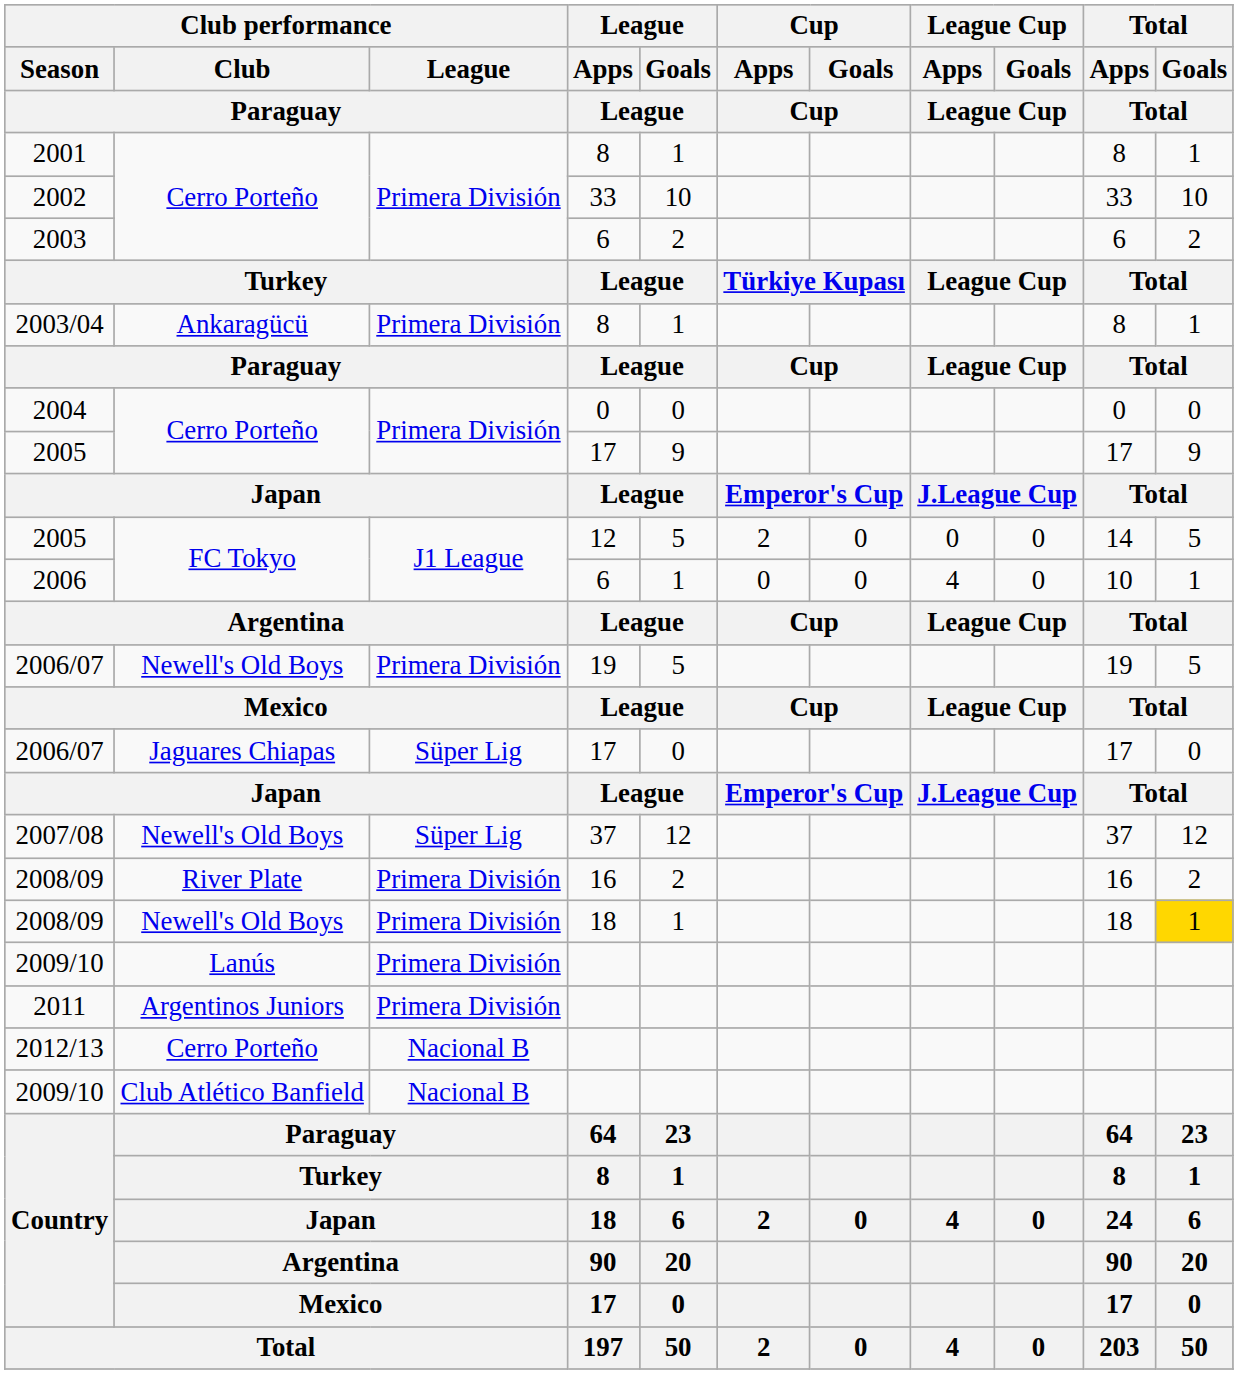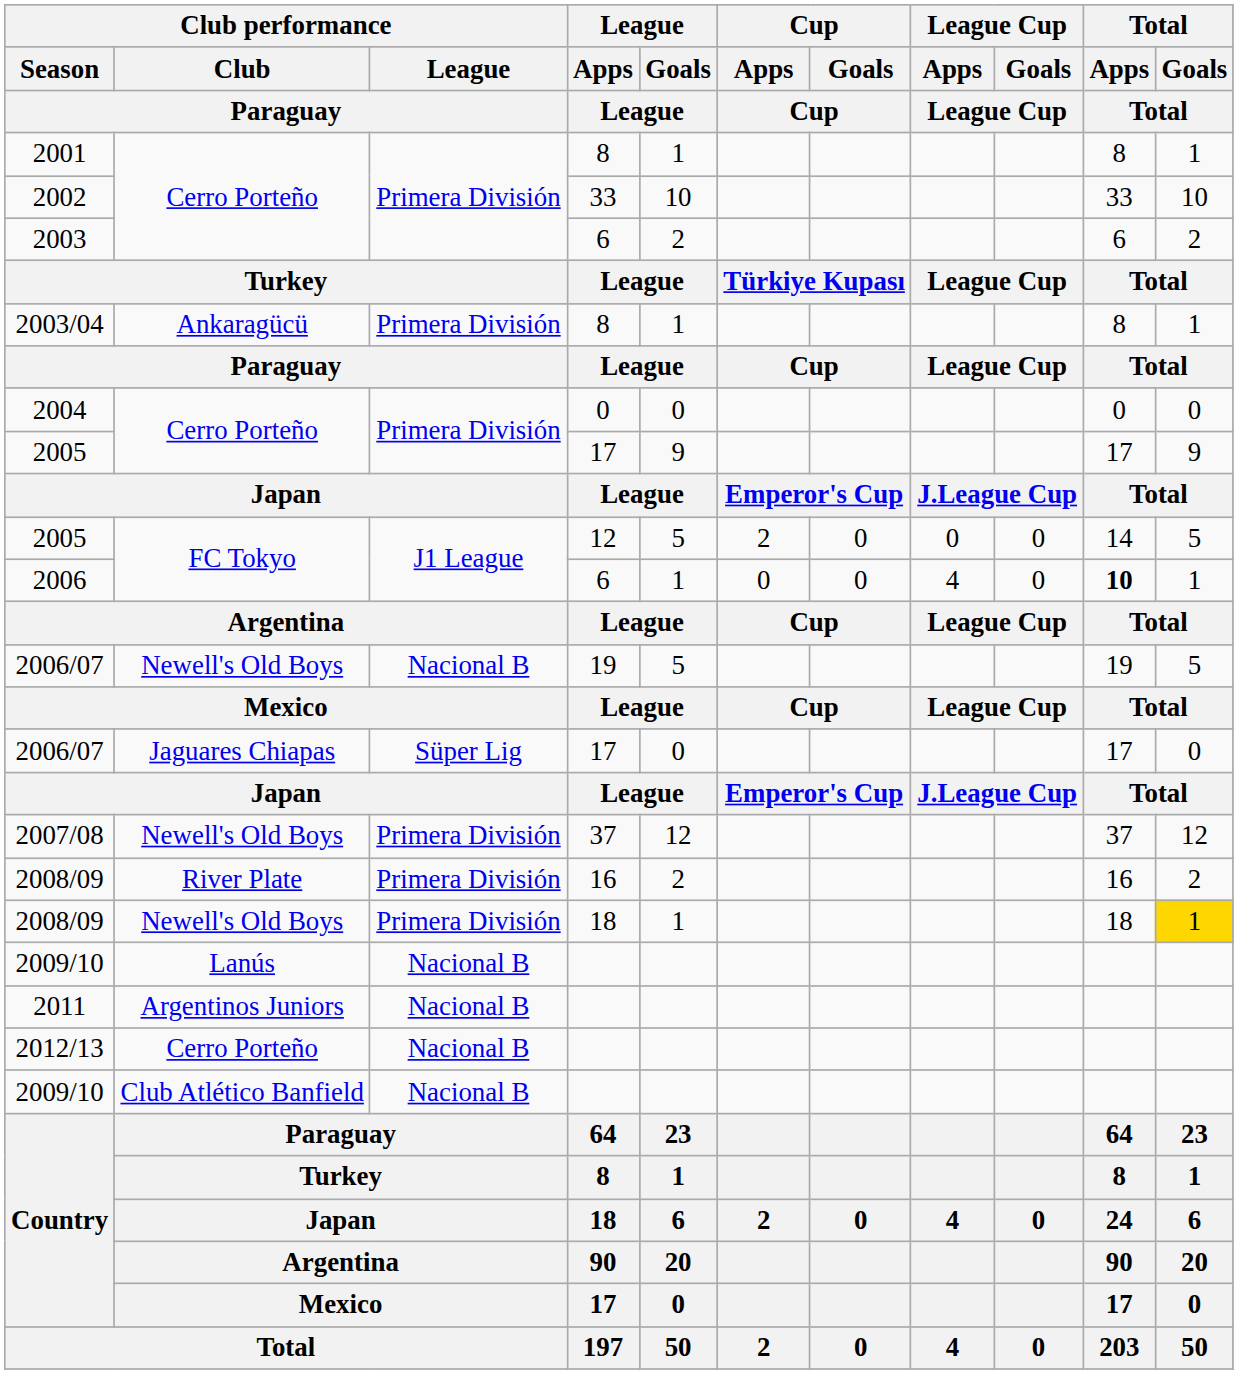2006 | Total / Apps / Total: normal -> bold
2006/07 / Newell's Old Boys | Club performance / League / Paraguay: Primera División -> Nacional B
2007/08 | Club performance / League / Paraguay: Süper Lig -> Primera División
2009/10 / Lanús | Club performance / League / Paraguay: Primera División -> Nacional B
2011 | Club performance / League / Paraguay: Primera División -> Nacional B
